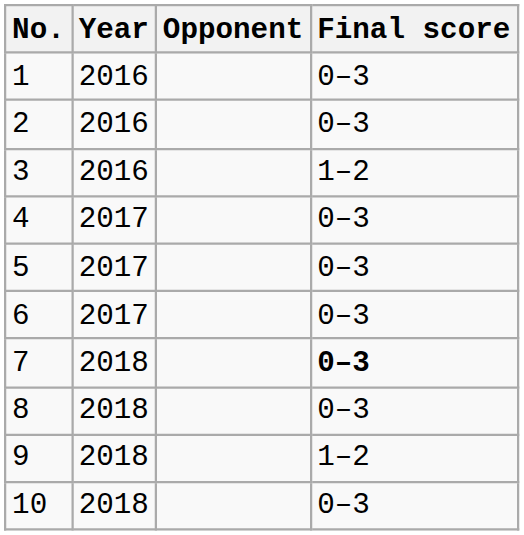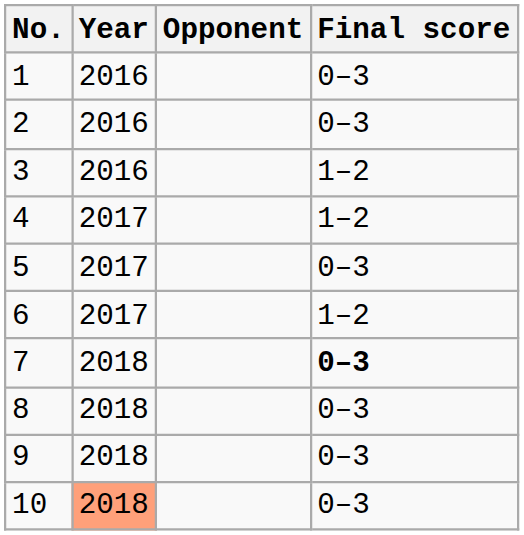4 | Final score: 0–3 -> 1–2
6 | Final score: 0–3 -> 1–2
9 | Final score: 1–2 -> 0–3
10 | Year: no background -> lightsalmon background
